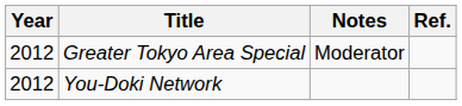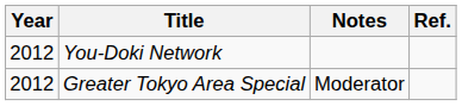rows swapped: You-Doki Network <-> Greater Tokyo Area Special
